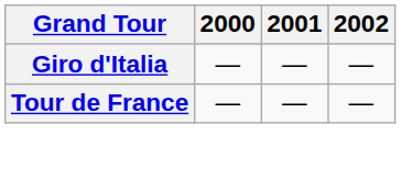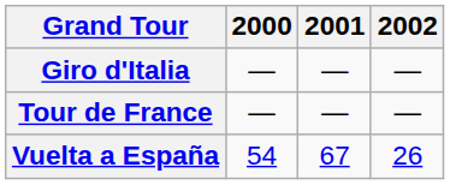+ row: Vuelta a España | 54 | 67 | 26
